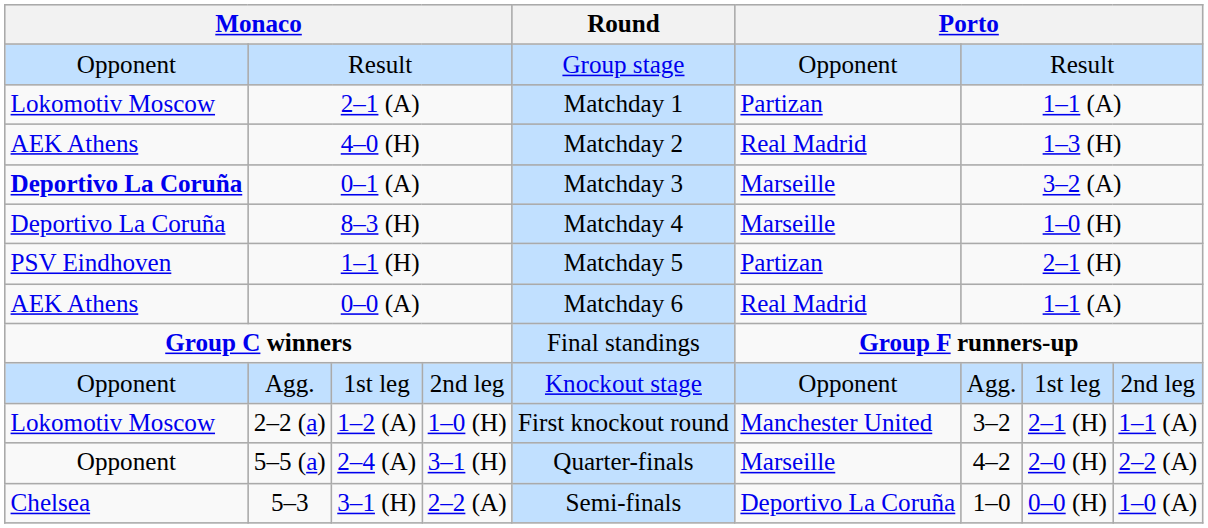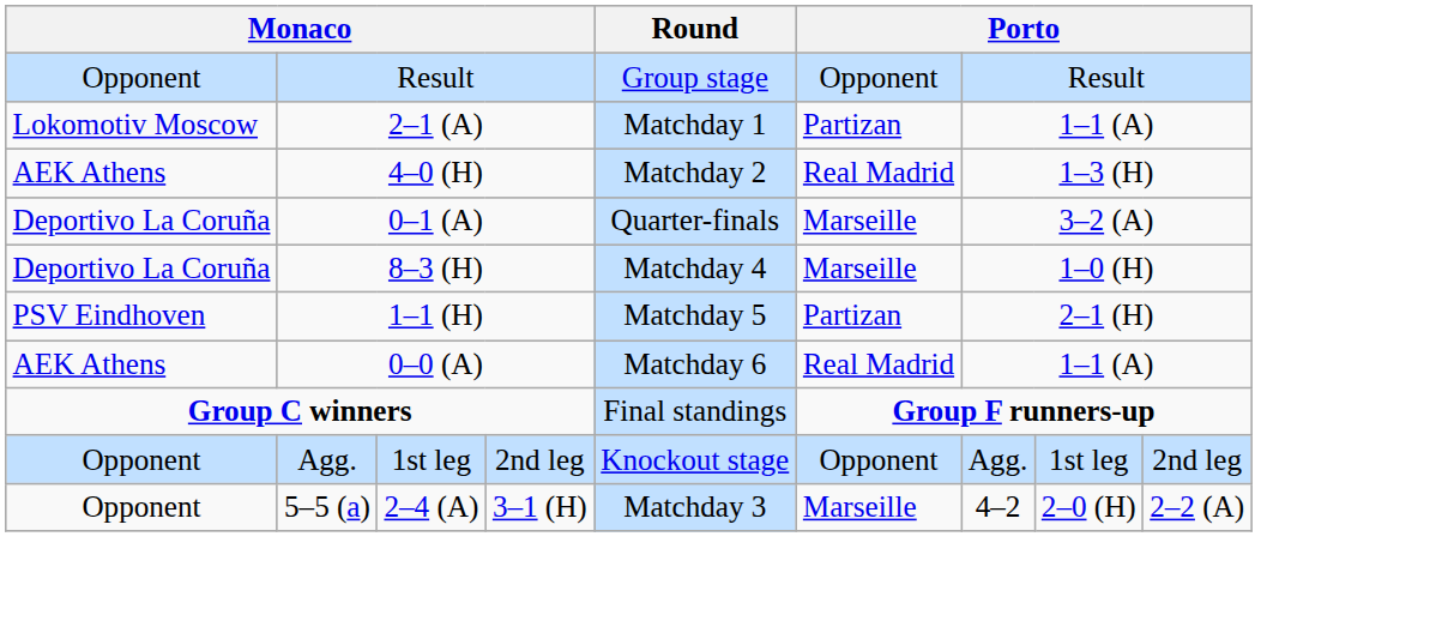0–1 (A) | column 1: bold -> normal
0–1 (A) | Round: Matchday 3 -> Quarter-finals
- row: Lokomotiv Moscow | 2–2 (a) | 1–2 (A) | 1–0 (H) | First knockout round | Manchester United | 3–2 | 2–1 (H) | 1–1 (A)
5–5 (a) | Round: Quarter-finals -> Matchday 3
- row: Chelsea | 5–3 | 3–1 (H) | 2–2 (A) | Semi-finals | Deportivo La Coruña | 1–0 | 0–0 (H) | 1–0 (A)
